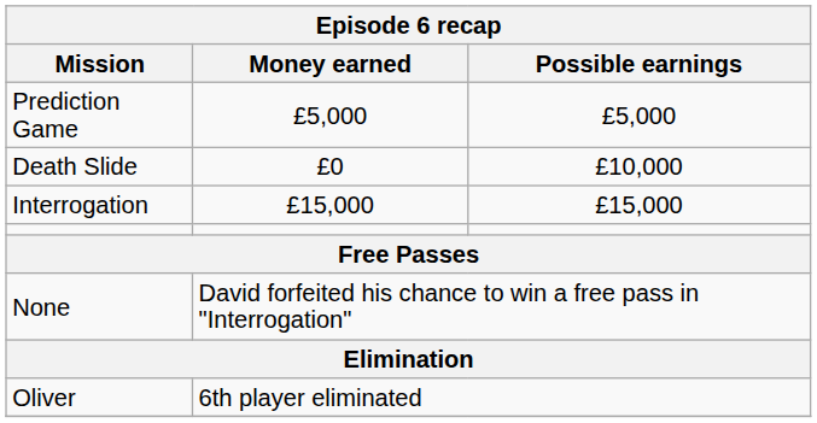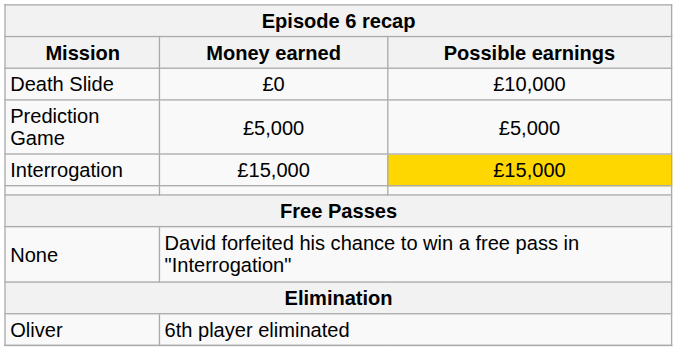rows swapped: Death Slide <-> Prediction Game
Interrogation | Possible earnings: no background -> gold background
